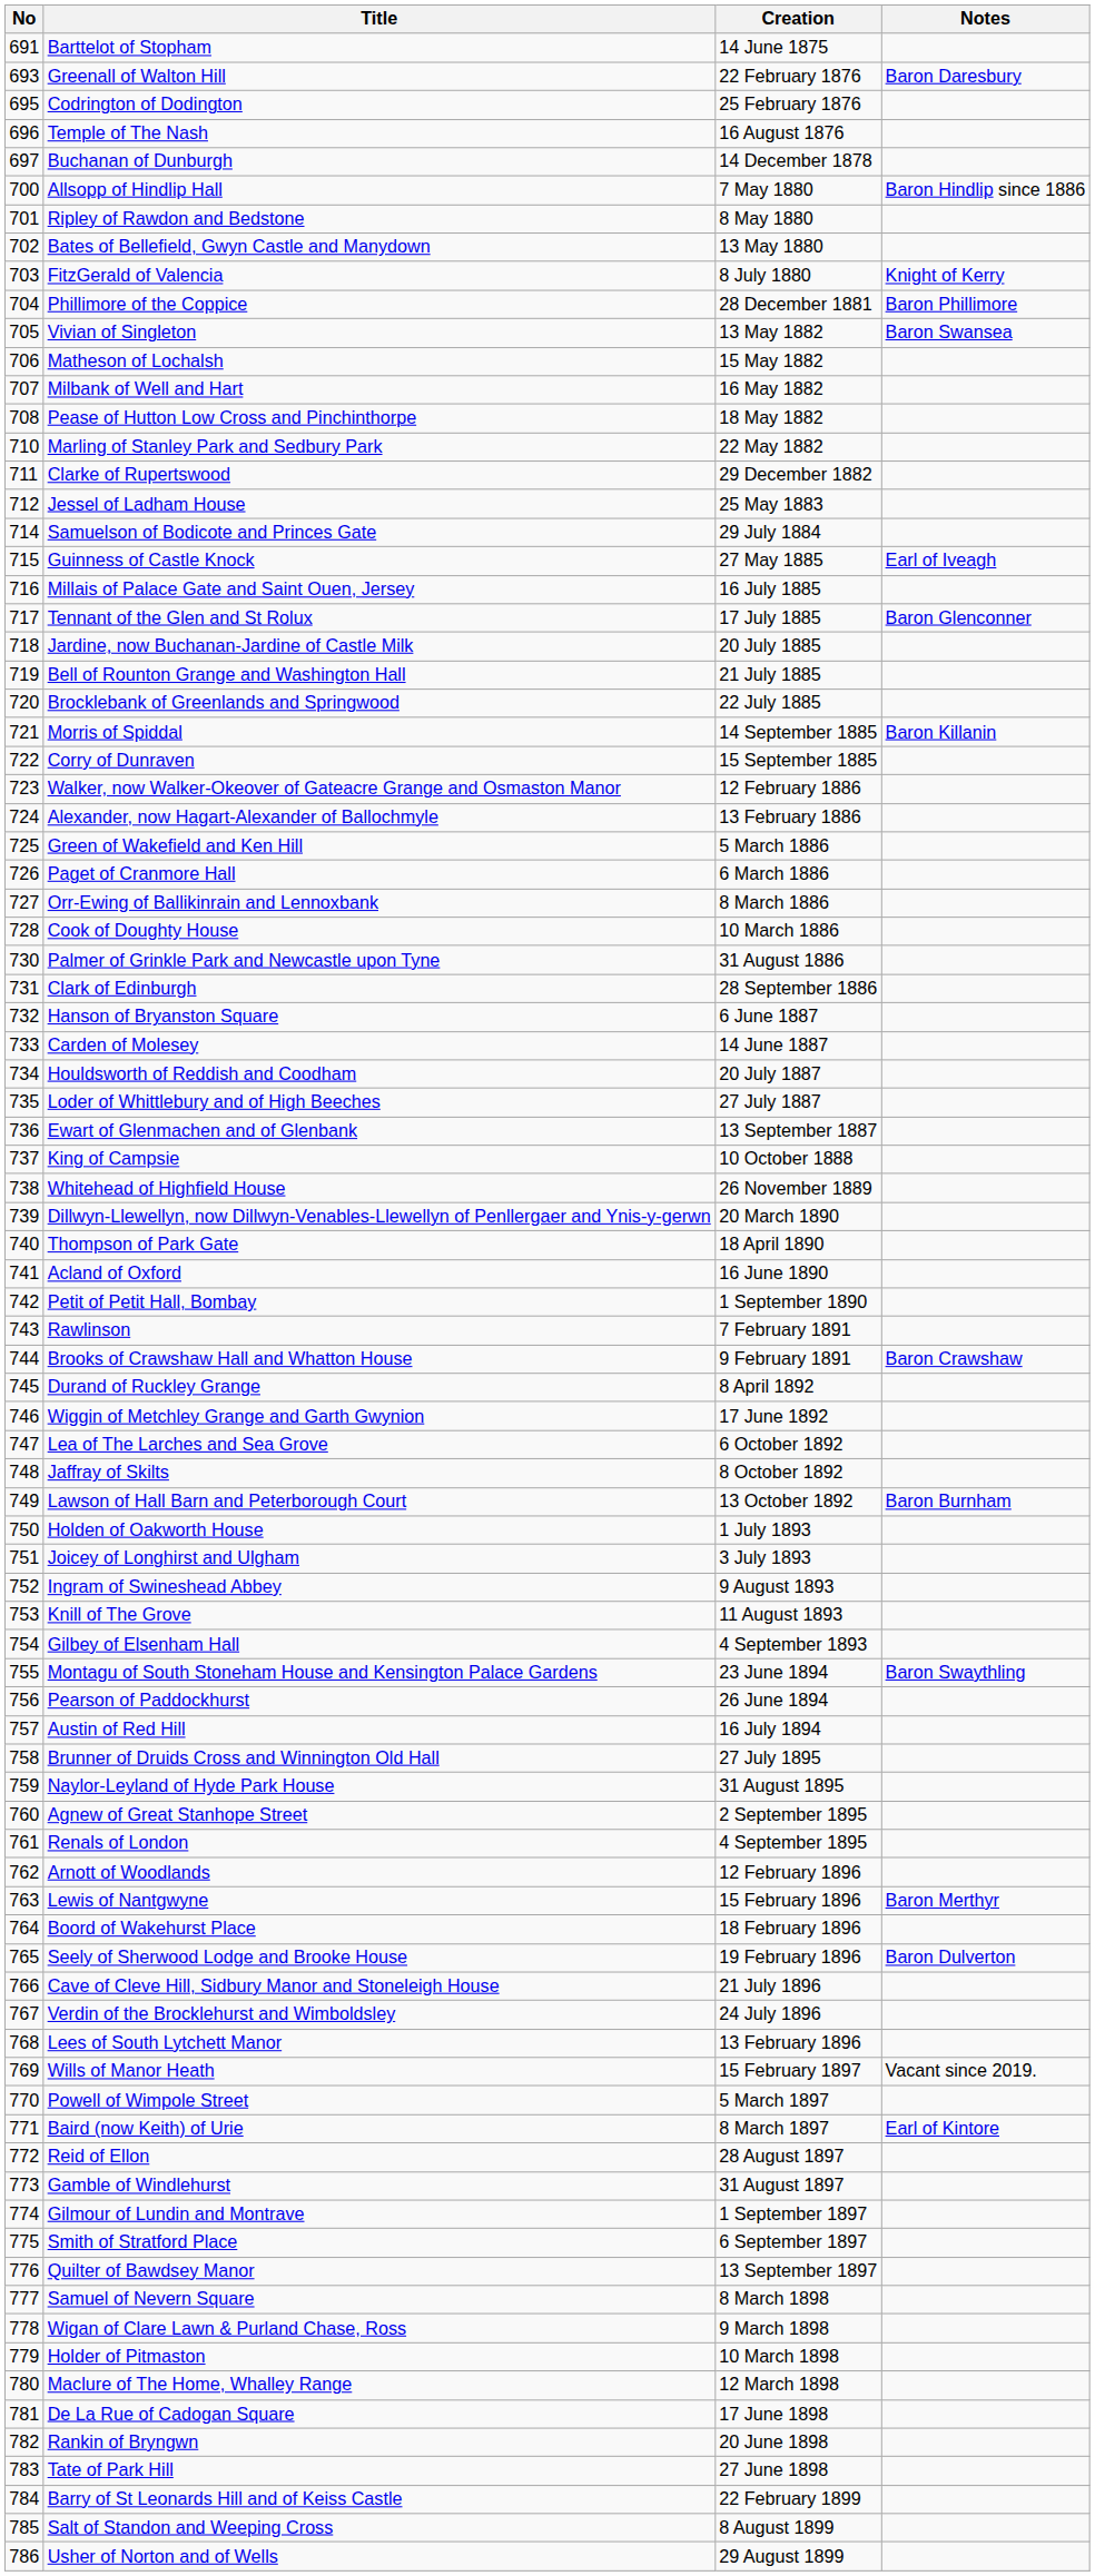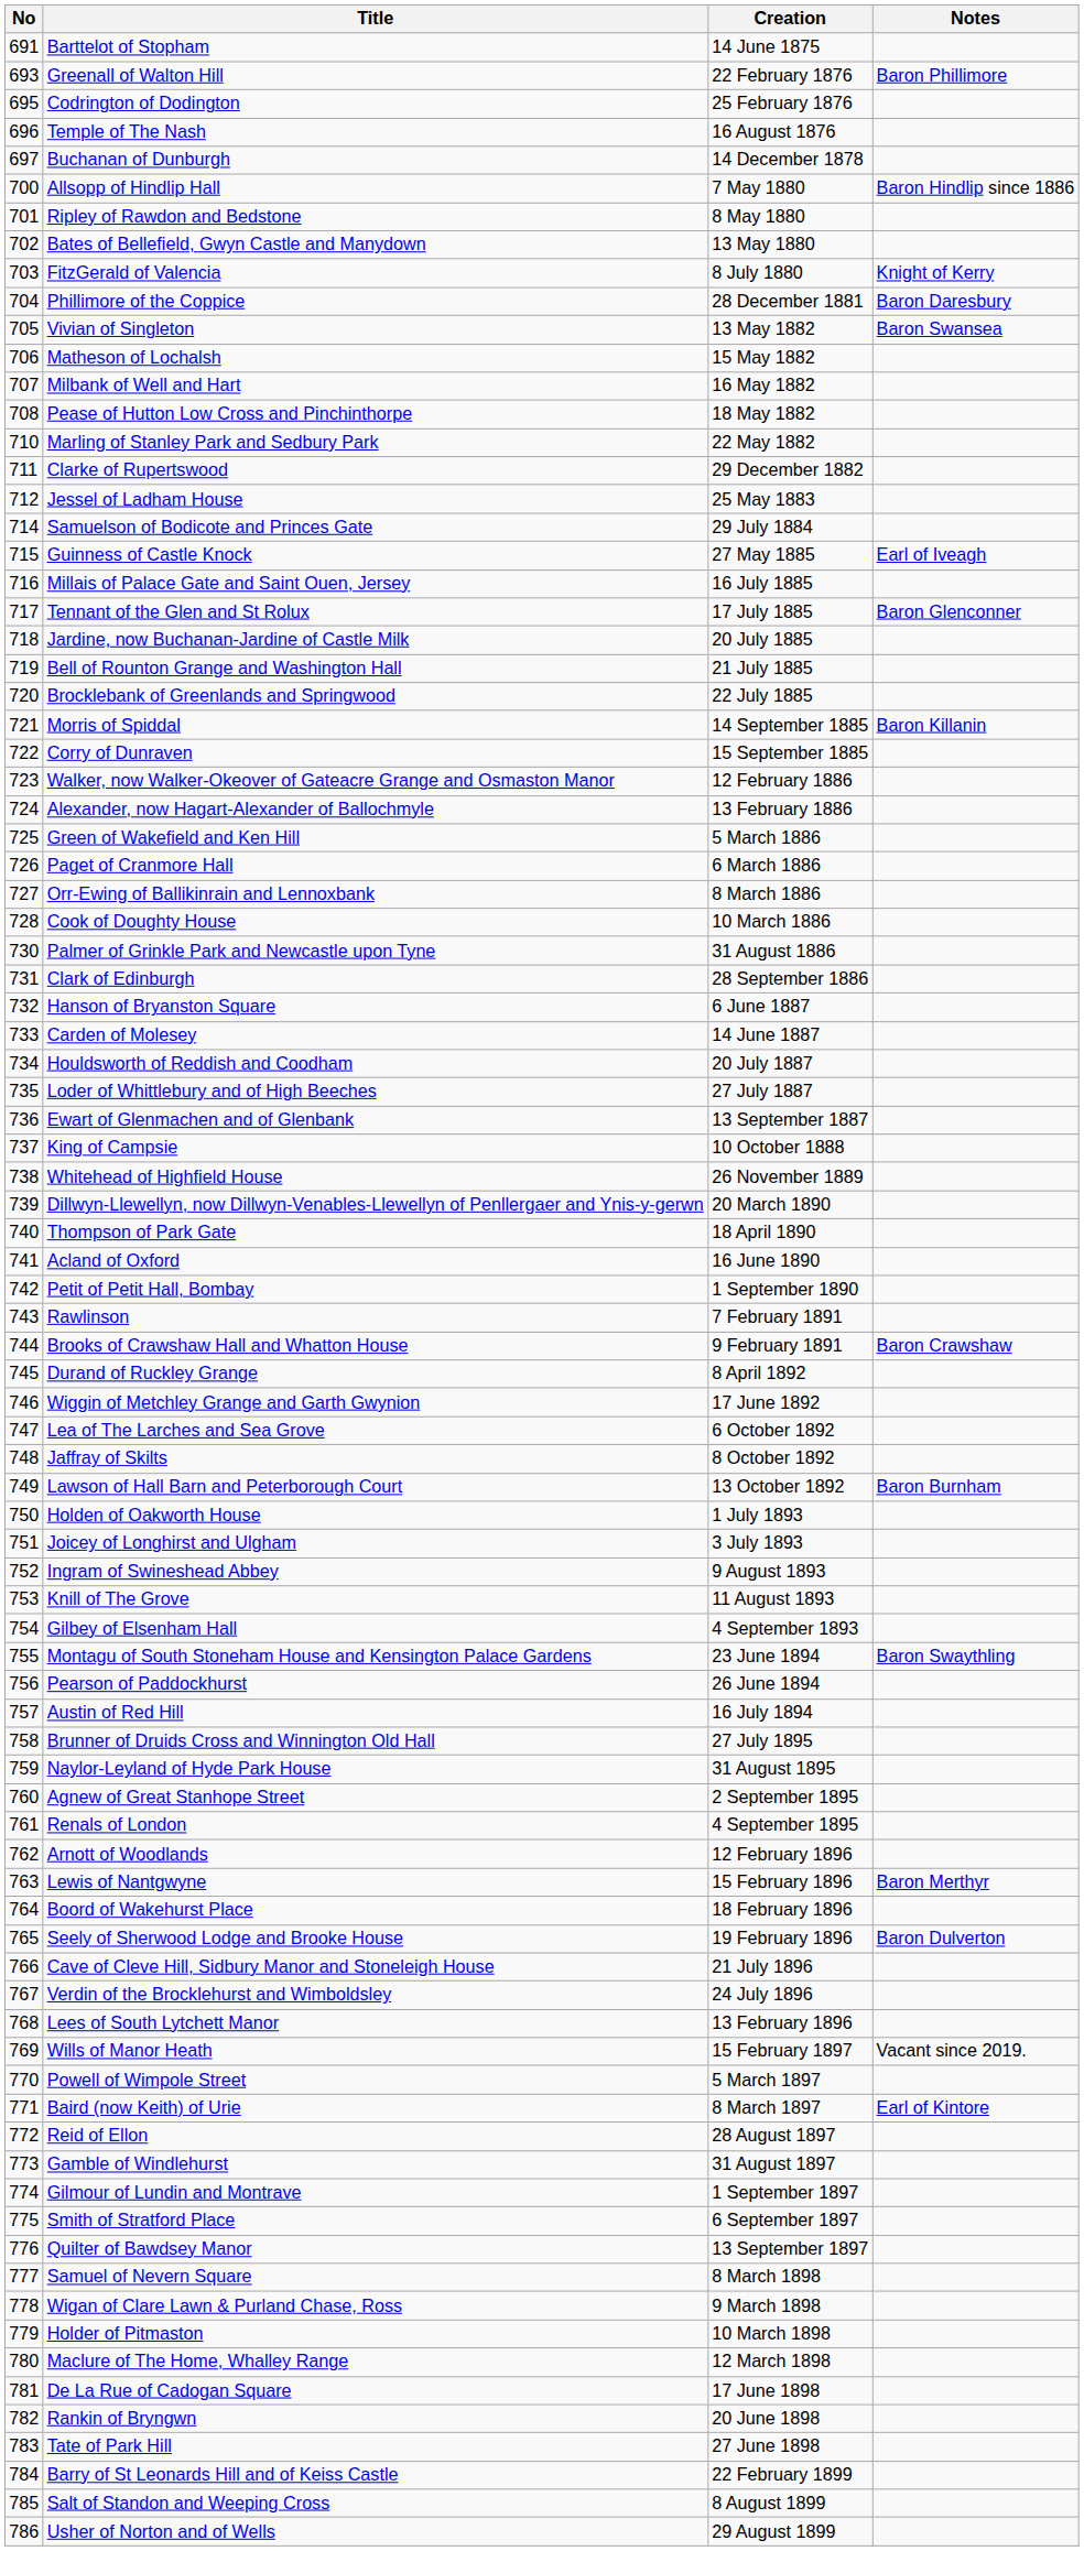Greenall of Walton Hill | Notes: Baron Daresbury -> Baron Phillimore
Phillimore of the Coppice | Notes: Baron Phillimore -> Baron Daresbury
